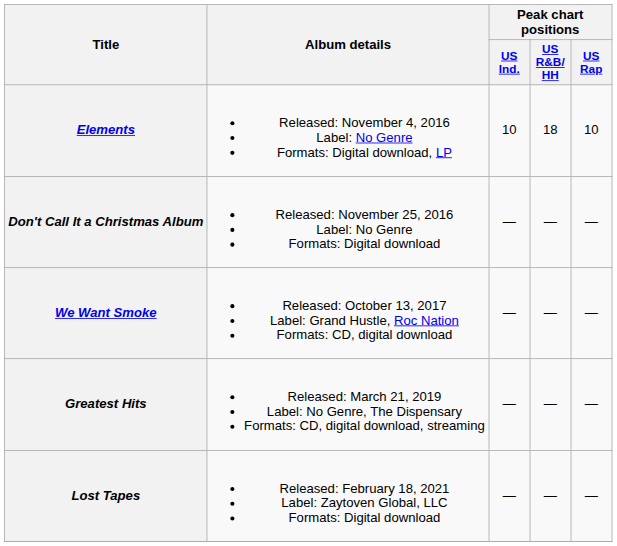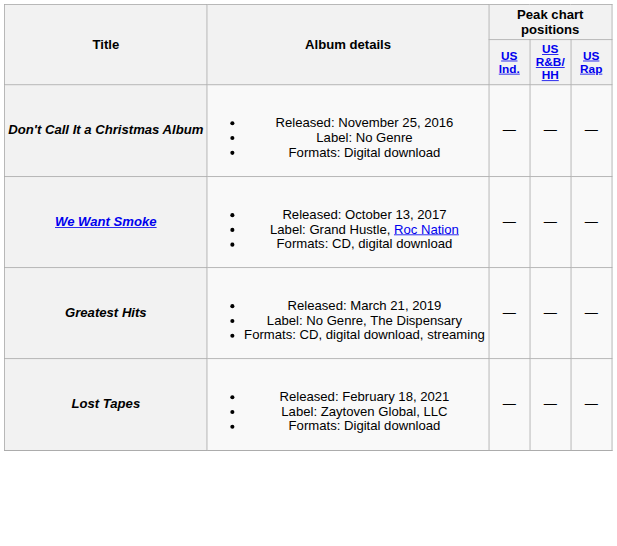- row: Elements | Released: November 4, 2016 Label: No Genre Formats: Digital download, LP | 10 | 18 | 10
